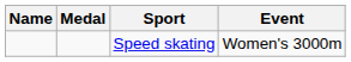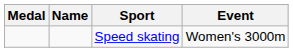columns swapped: Medal <-> Name
